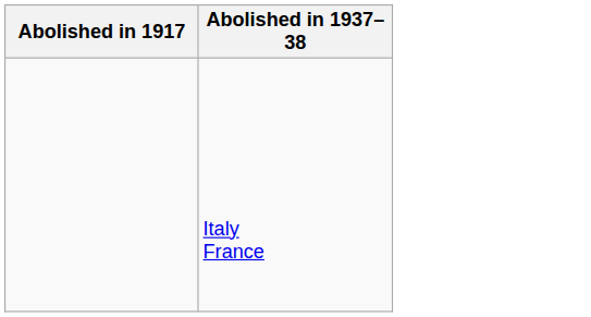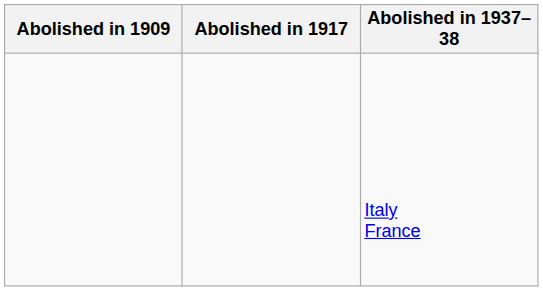+ column: Abolished in 1909
